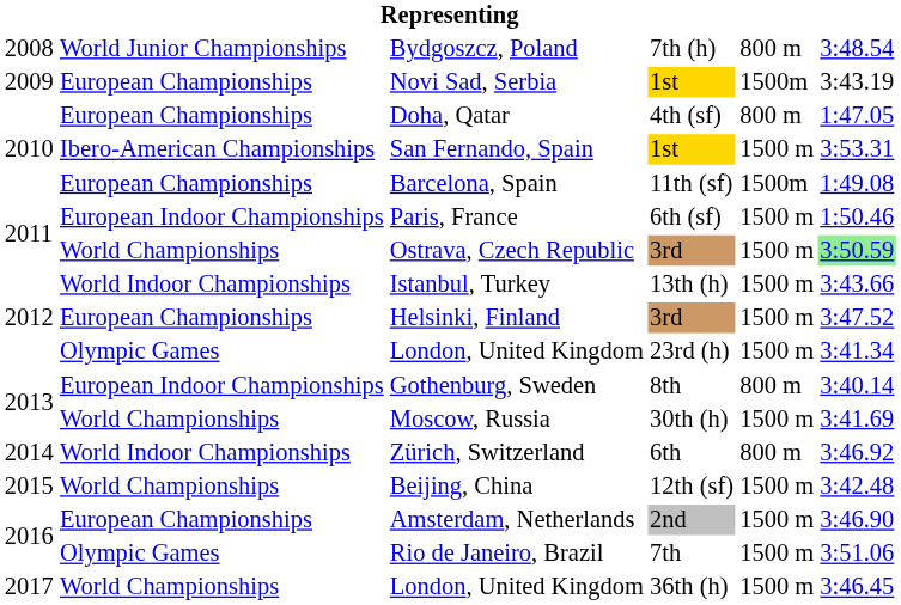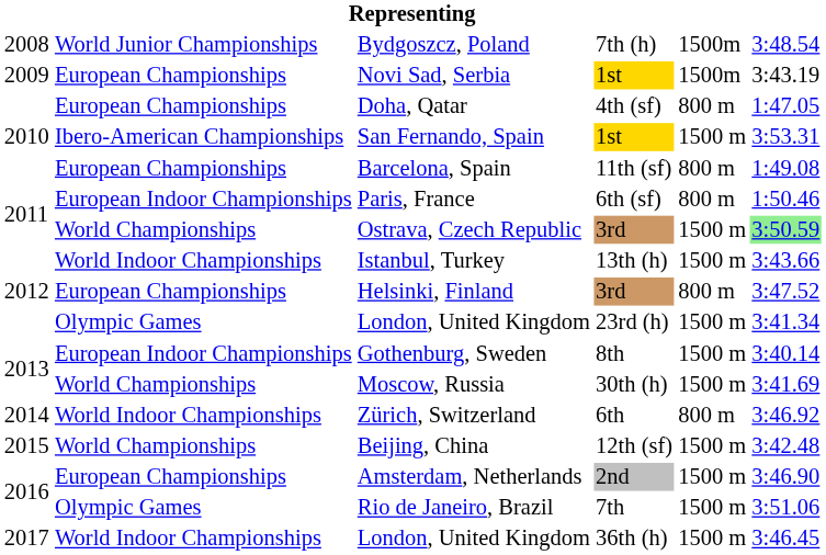Bydgoszcz, Poland | column 5: 800 m -> 1500m
Barcelona, Spain | column 5: 1500m -> 800 m
Paris, France | column 5: 1500 m -> 800 m
Helsinki, Finland | column 5: 1500 m -> 800 m
Gothenburg, Sweden | column 5: 800 m -> 1500 m
London, United Kingdom / 36th (h) | column 2: World Championships -> World Indoor Championships
